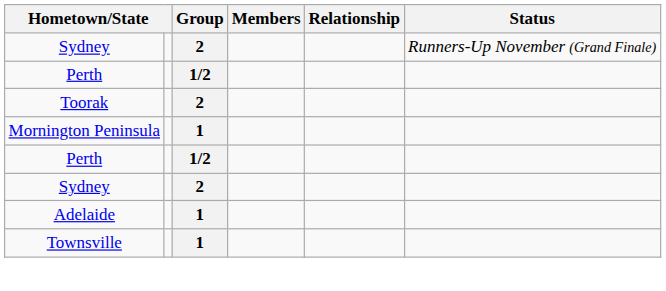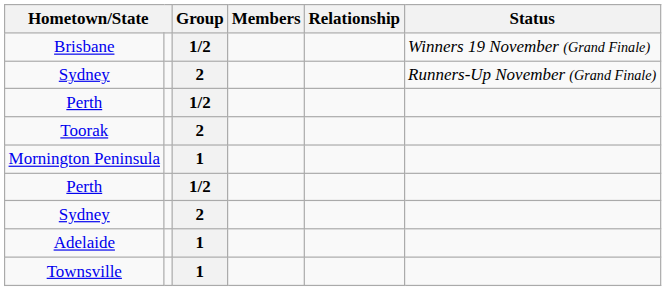+ row: Brisbane | 1/2 | Winners 19 November (Grand Finale)
